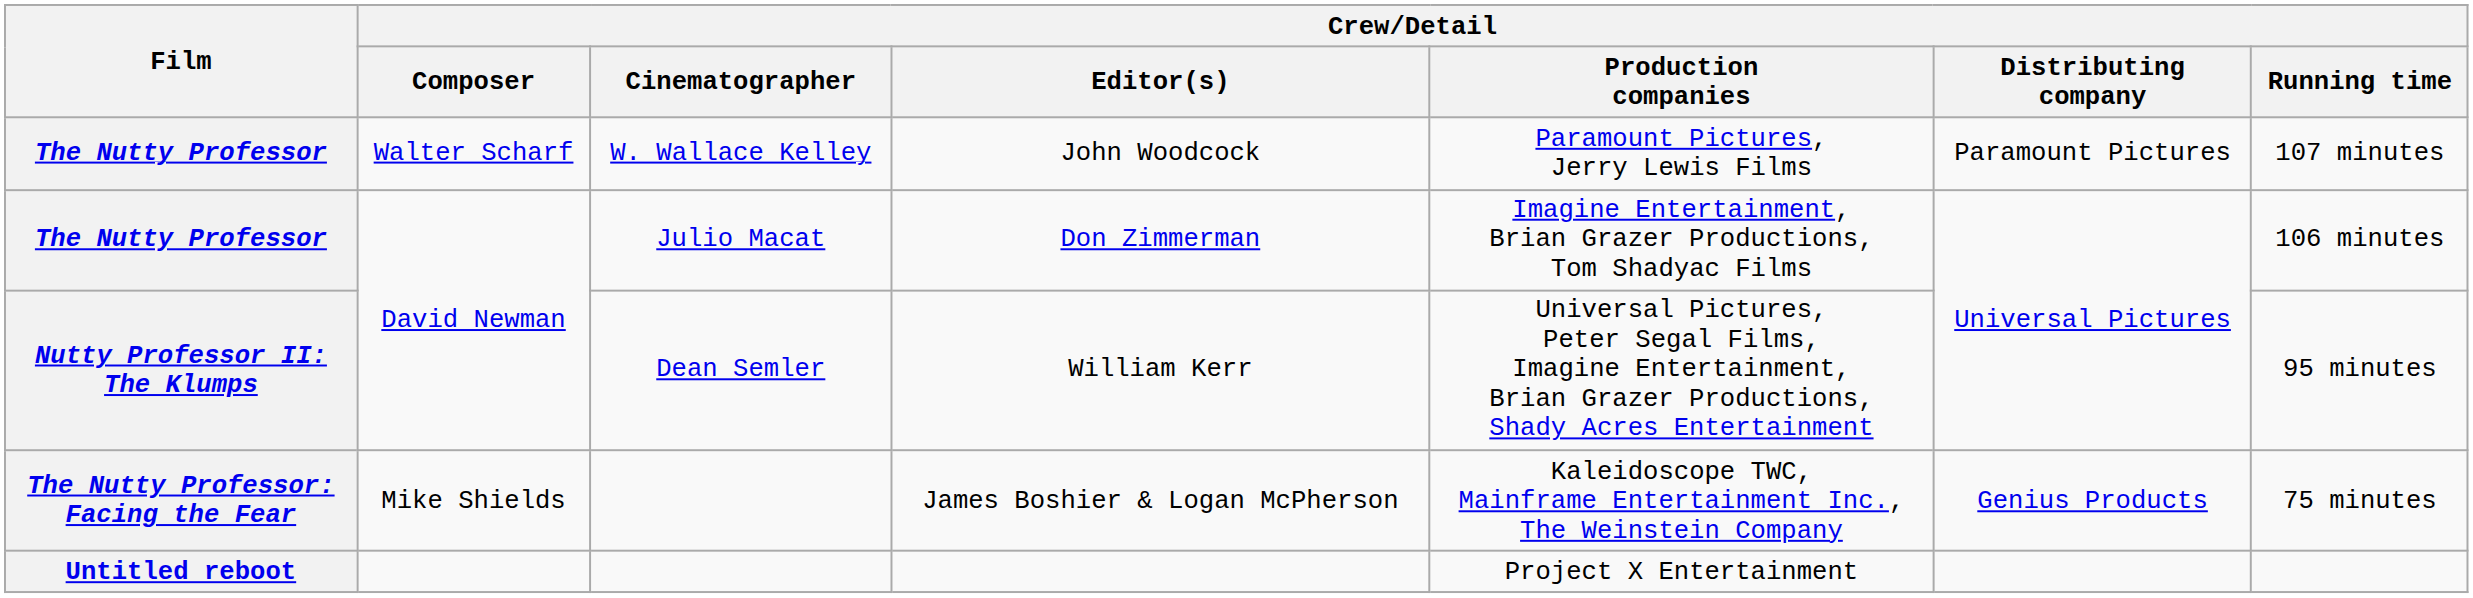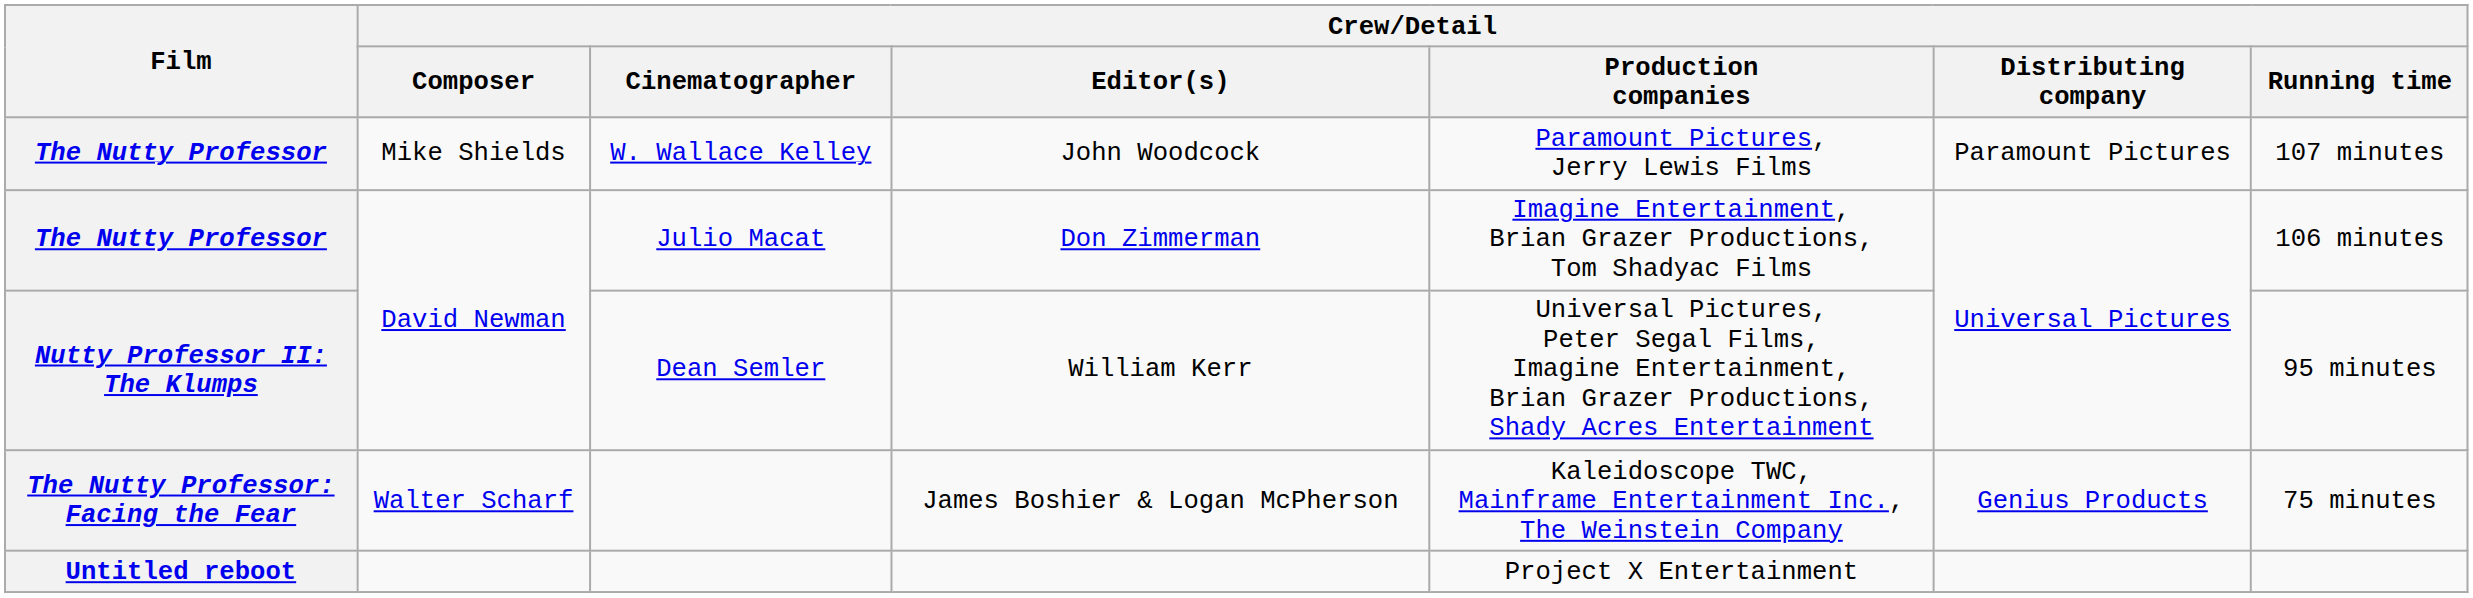John Woodcock | Crew/Detail / Composer: Walter Scharf -> Mike Shields
James Boshier & Logan McPherson | Crew/Detail / Composer: Mike Shields -> Walter Scharf
